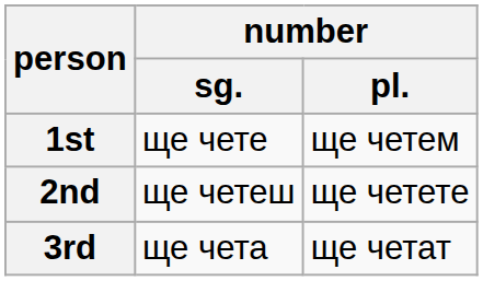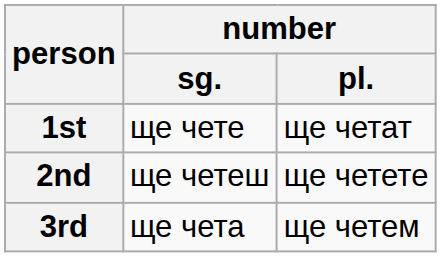1st | number / pl.: ще четем -> ще четат
3rd | number / pl.: ще четат -> ще четем
